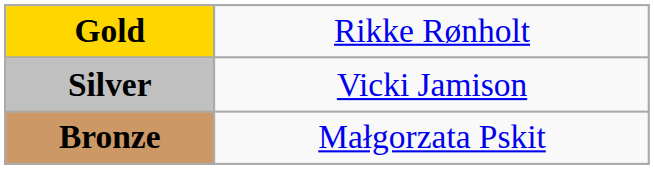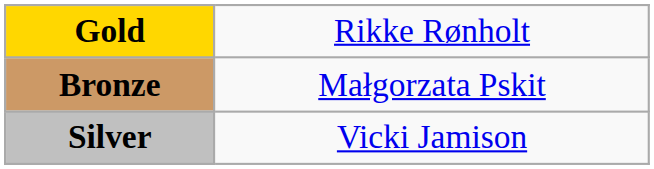rows swapped: Silver <-> Bronze
